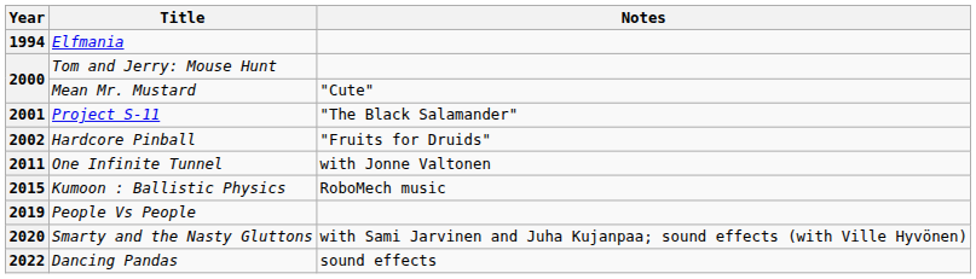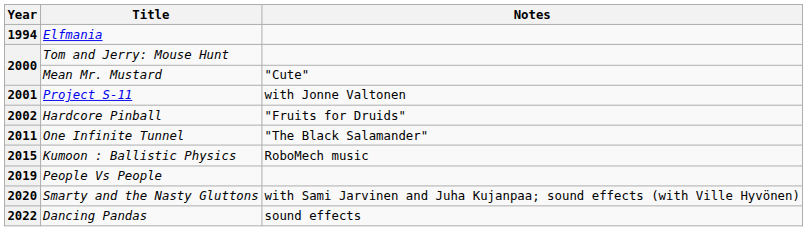2001 | Notes: "The Black Salamander" -> with Jonne Valtonen
2011 | Notes: with Jonne Valtonen -> "The Black Salamander"
